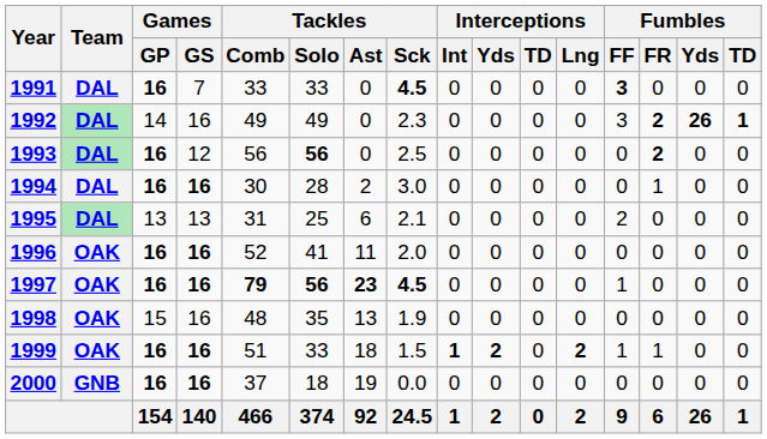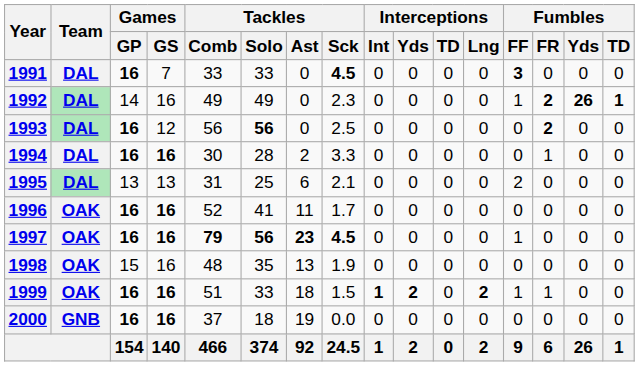1992 | Fumbles / FF: 3 -> 1
1994 | Tackles / Sck: 3.0 -> 3.3
1996 | Tackles / Sck: 2.0 -> 1.7
